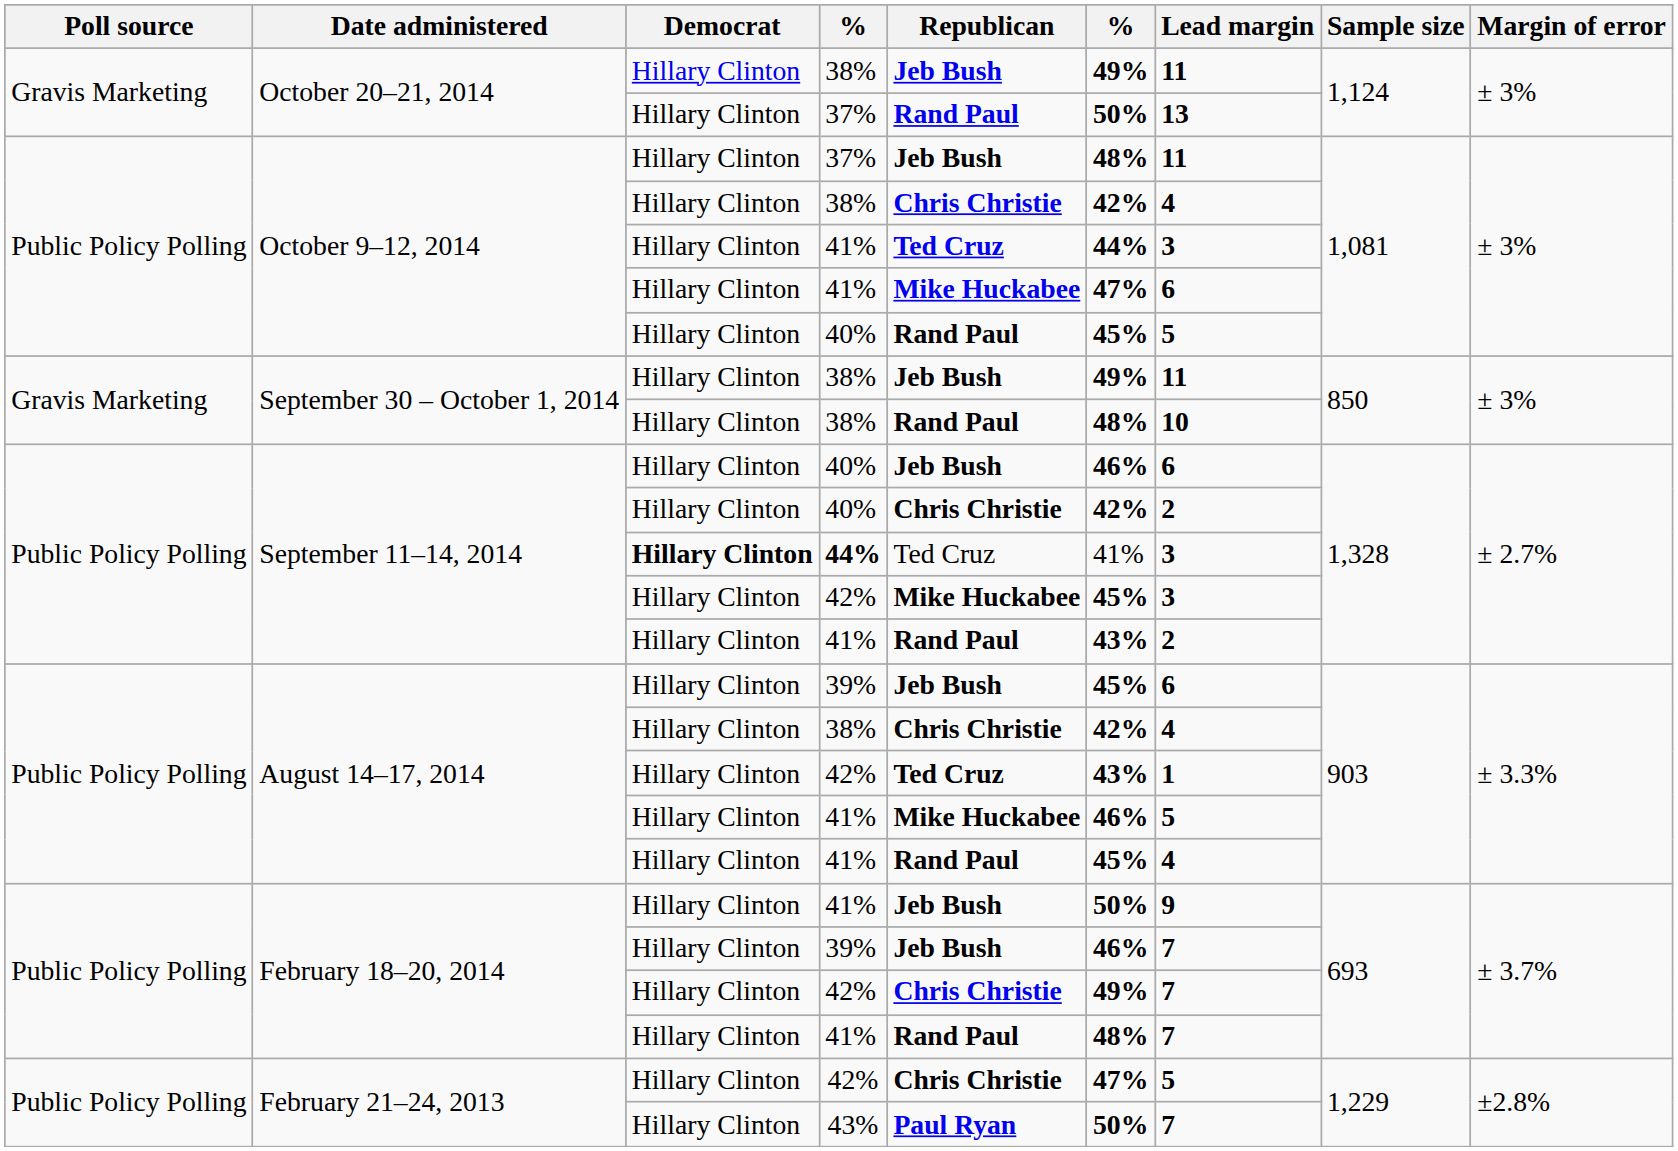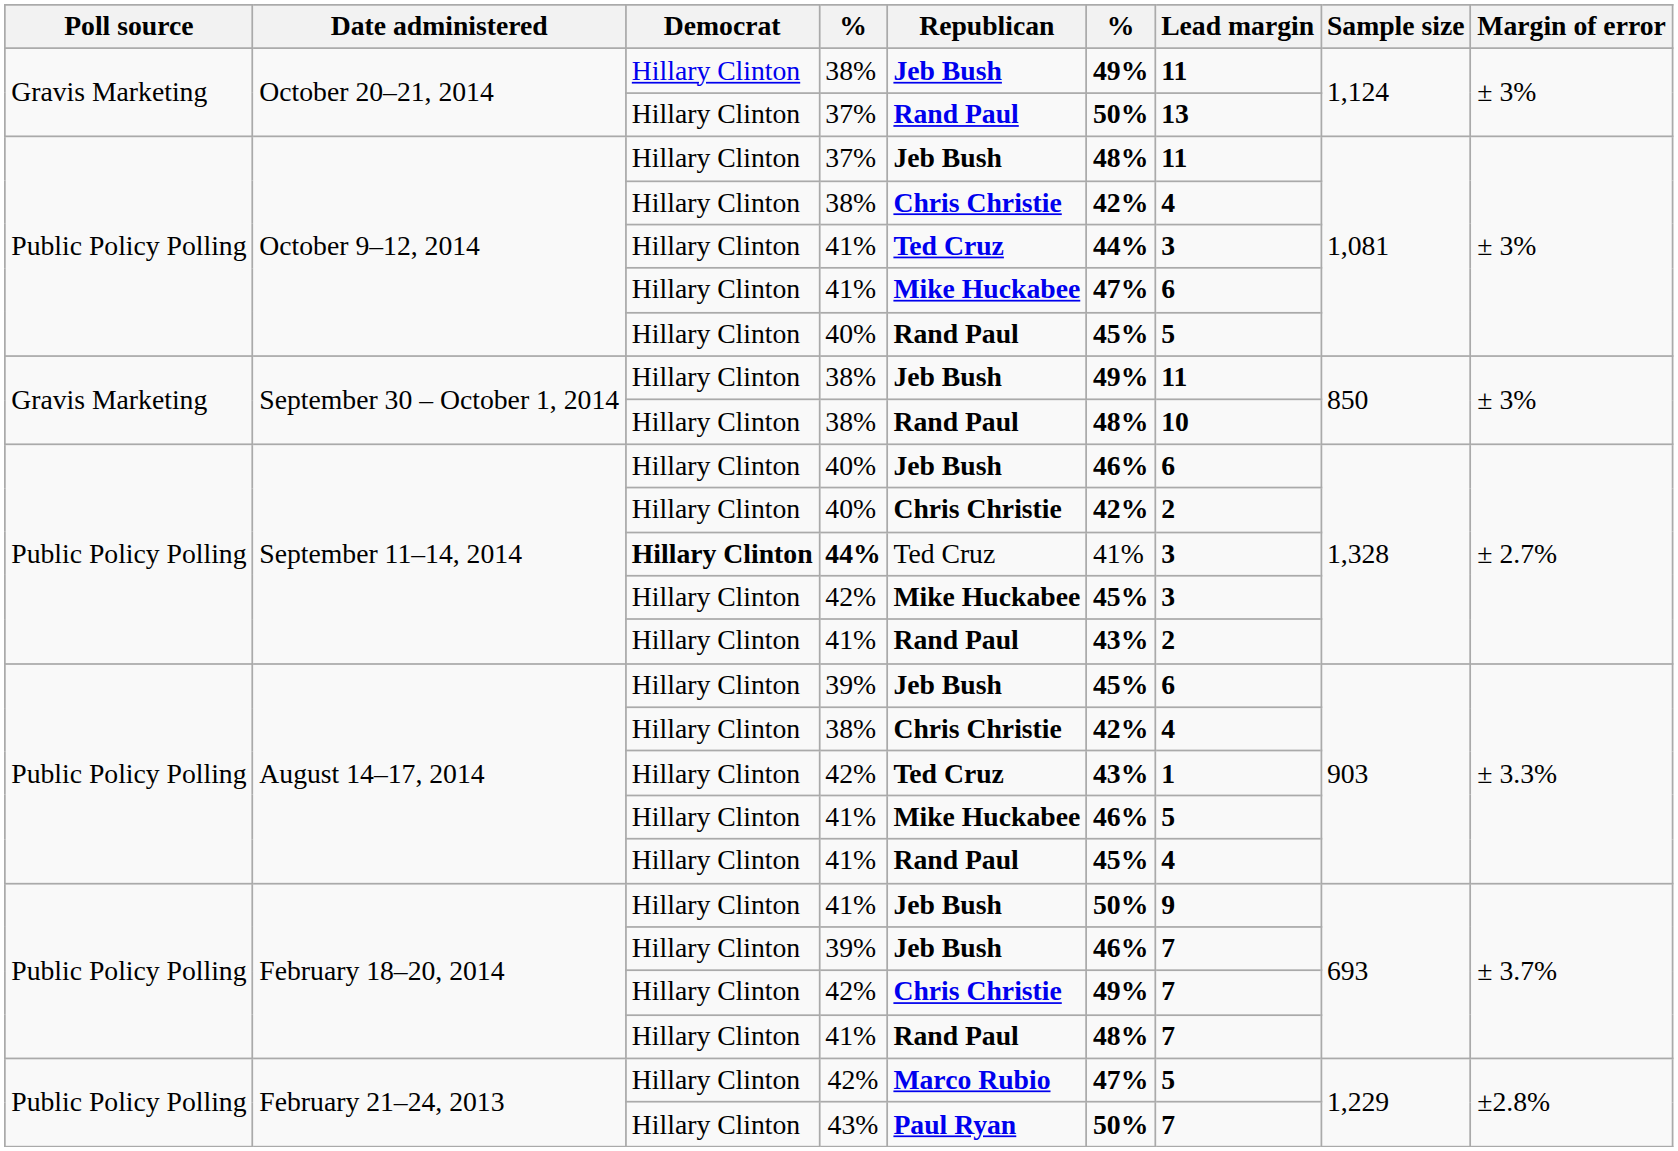February 21–24, 2013 / 42% | Republican: Chris Christie -> Marco Rubio
